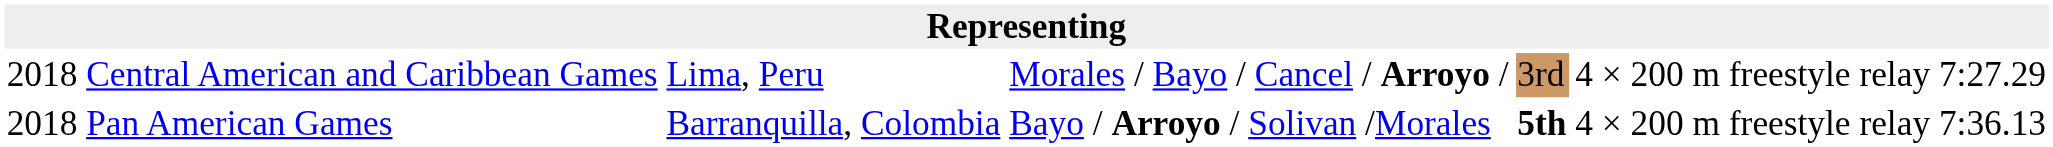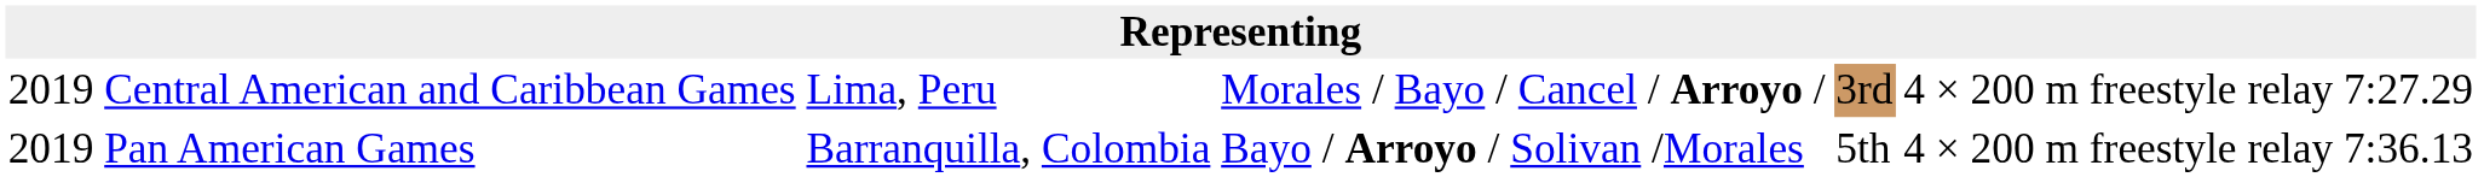Central American and Caribbean Games | column 1: 2018 -> 2019
Pan American Games | column 1: 2018 -> 2019
Pan American Games | column 5: bold -> normal
